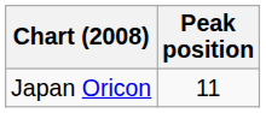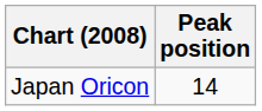Japan Oricon | Peak position: 11 -> 14
